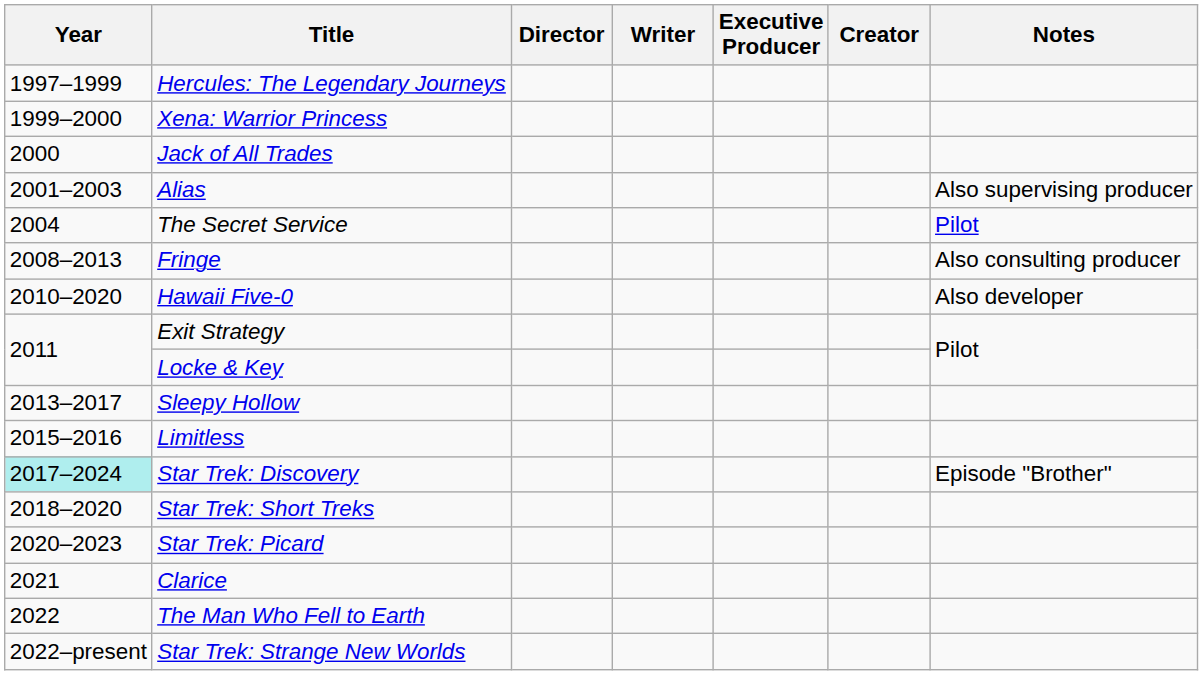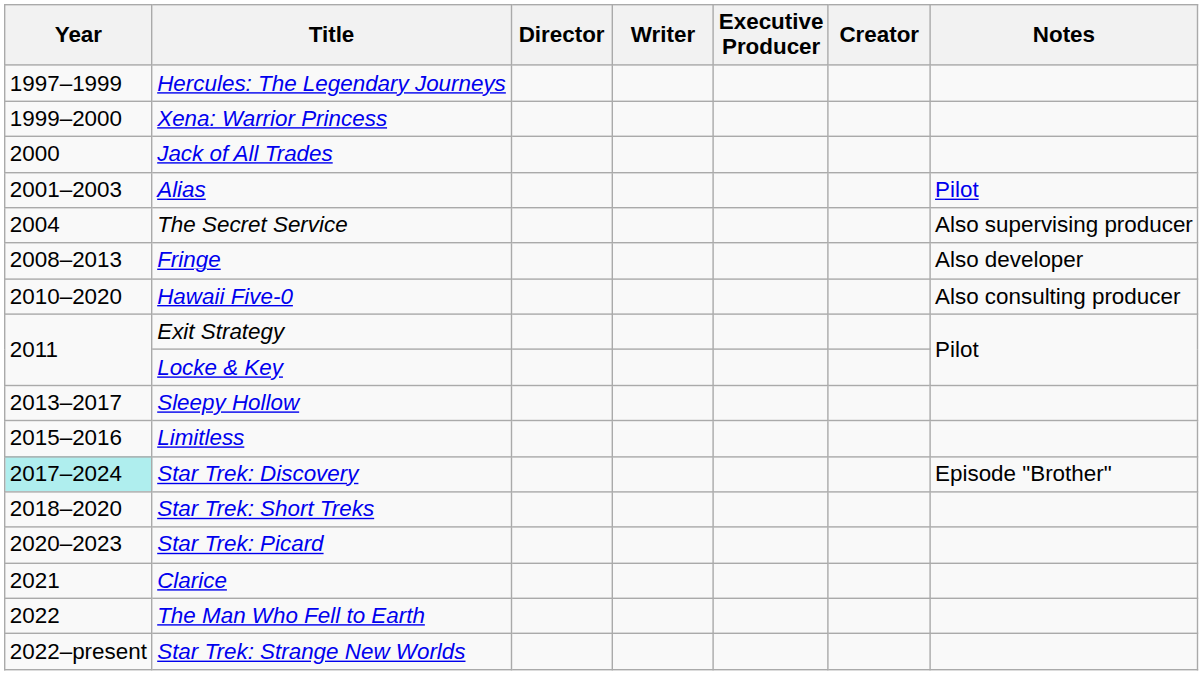Alias | Notes: Also supervising producer -> Pilot
The Secret Service | Notes: Pilot -> Also supervising producer
Fringe | Notes: Also consulting producer -> Also developer
Hawaii Five-0 | Notes: Also developer -> Also consulting producer
